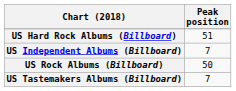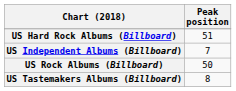US Tastemakers Albums (Billboard) | Peak position: 7 -> 8
